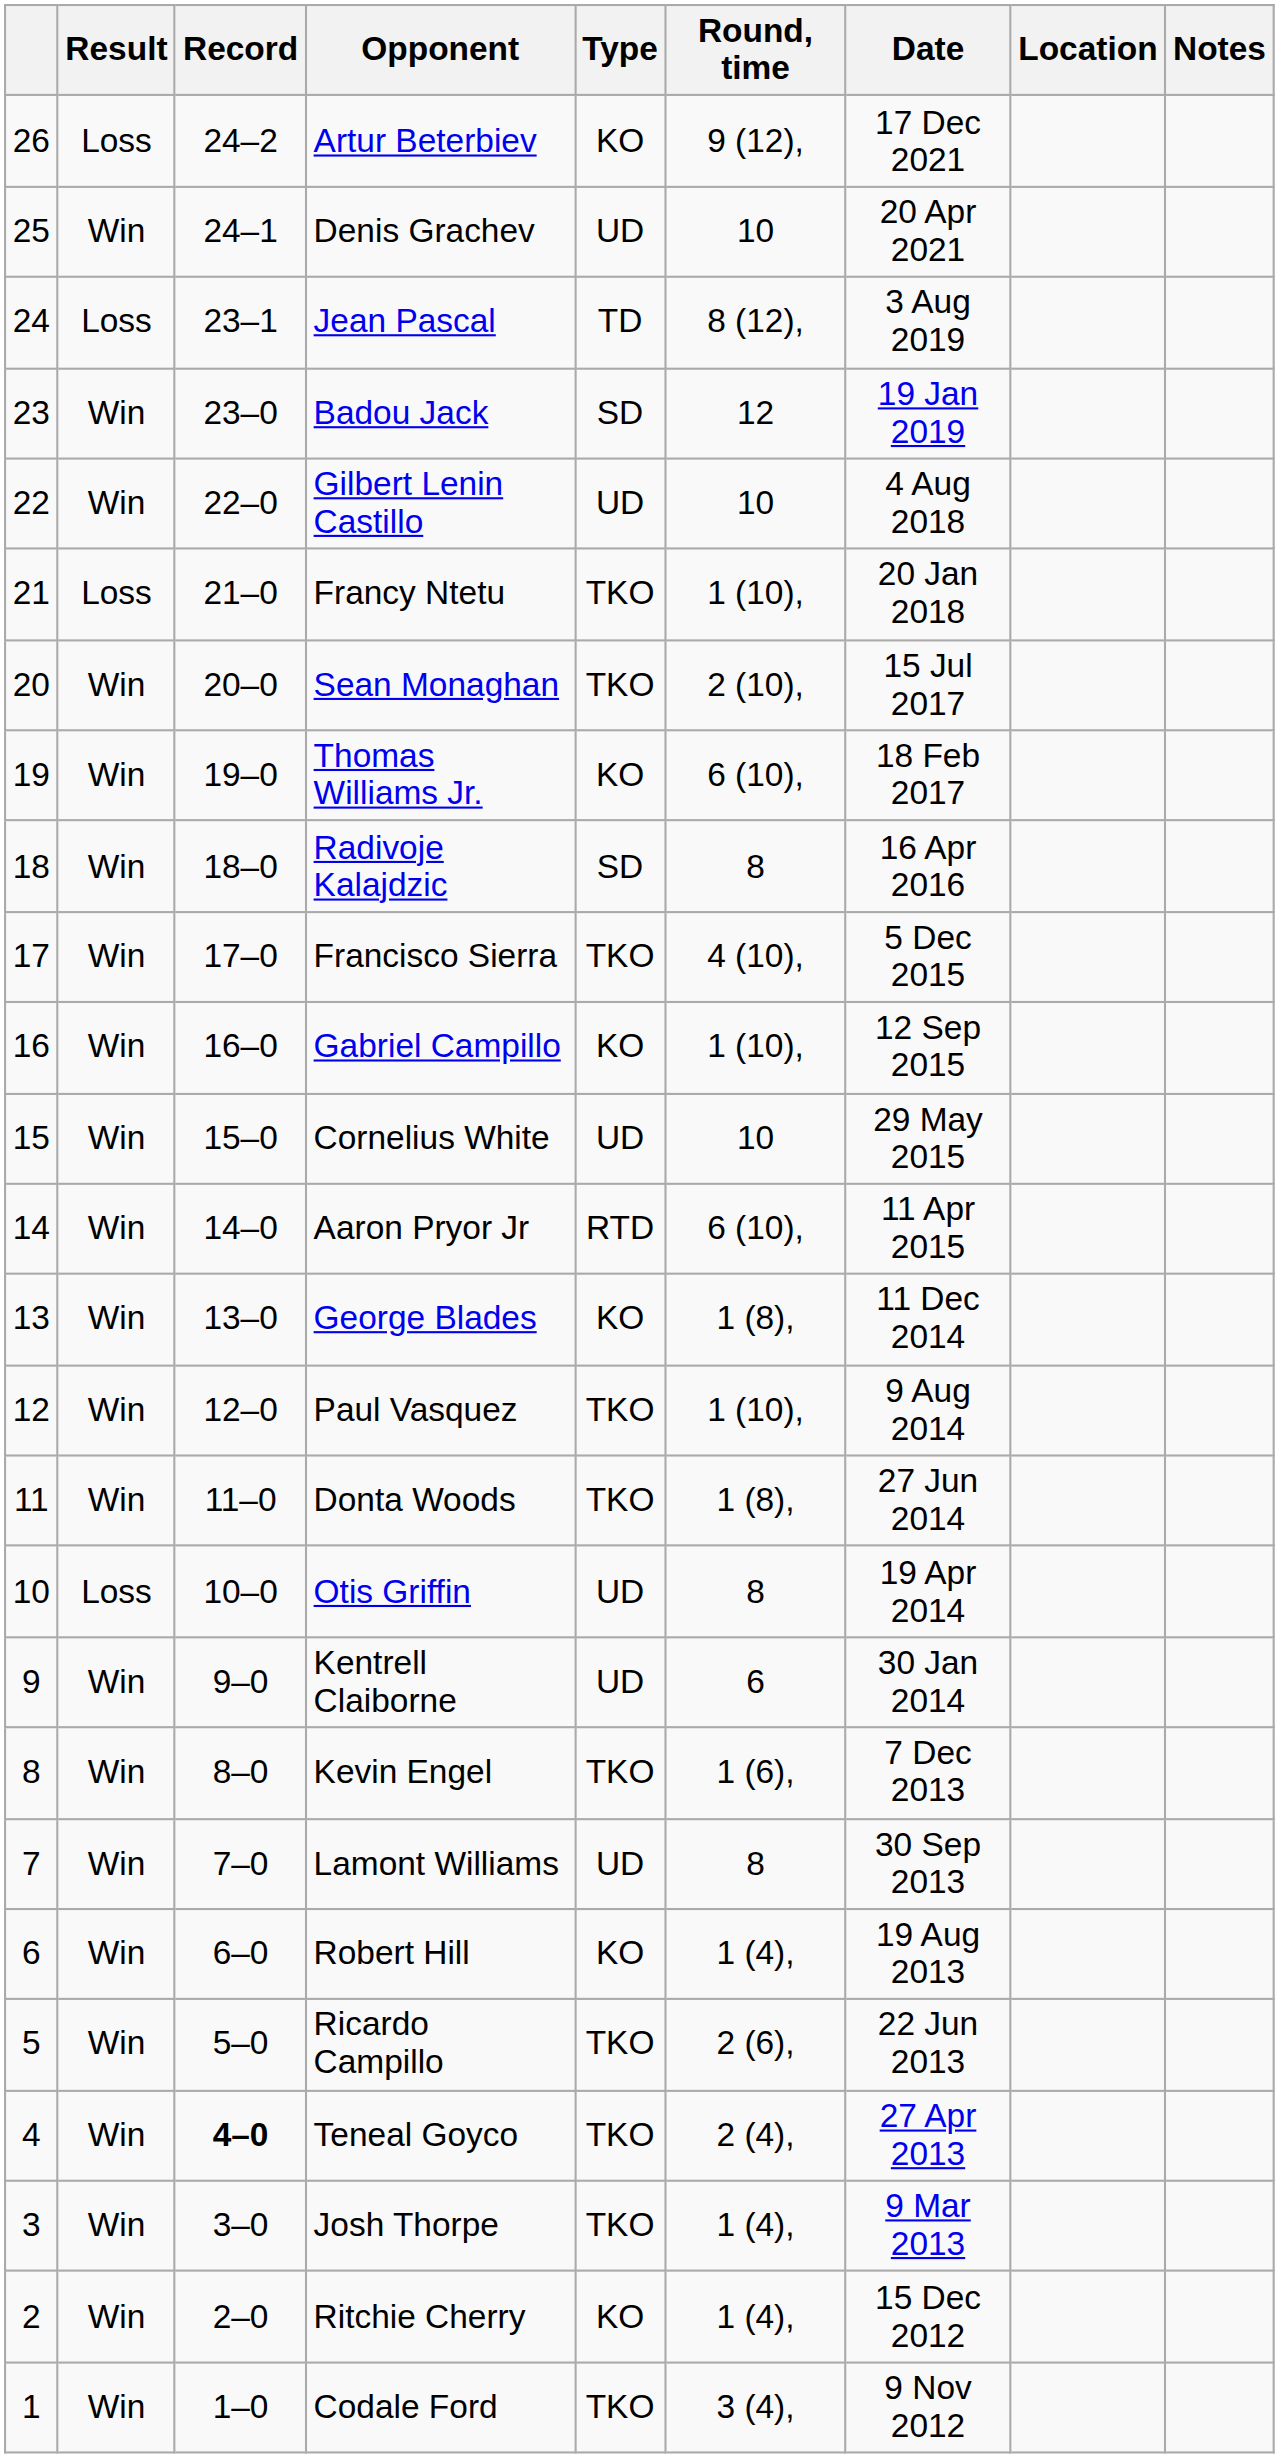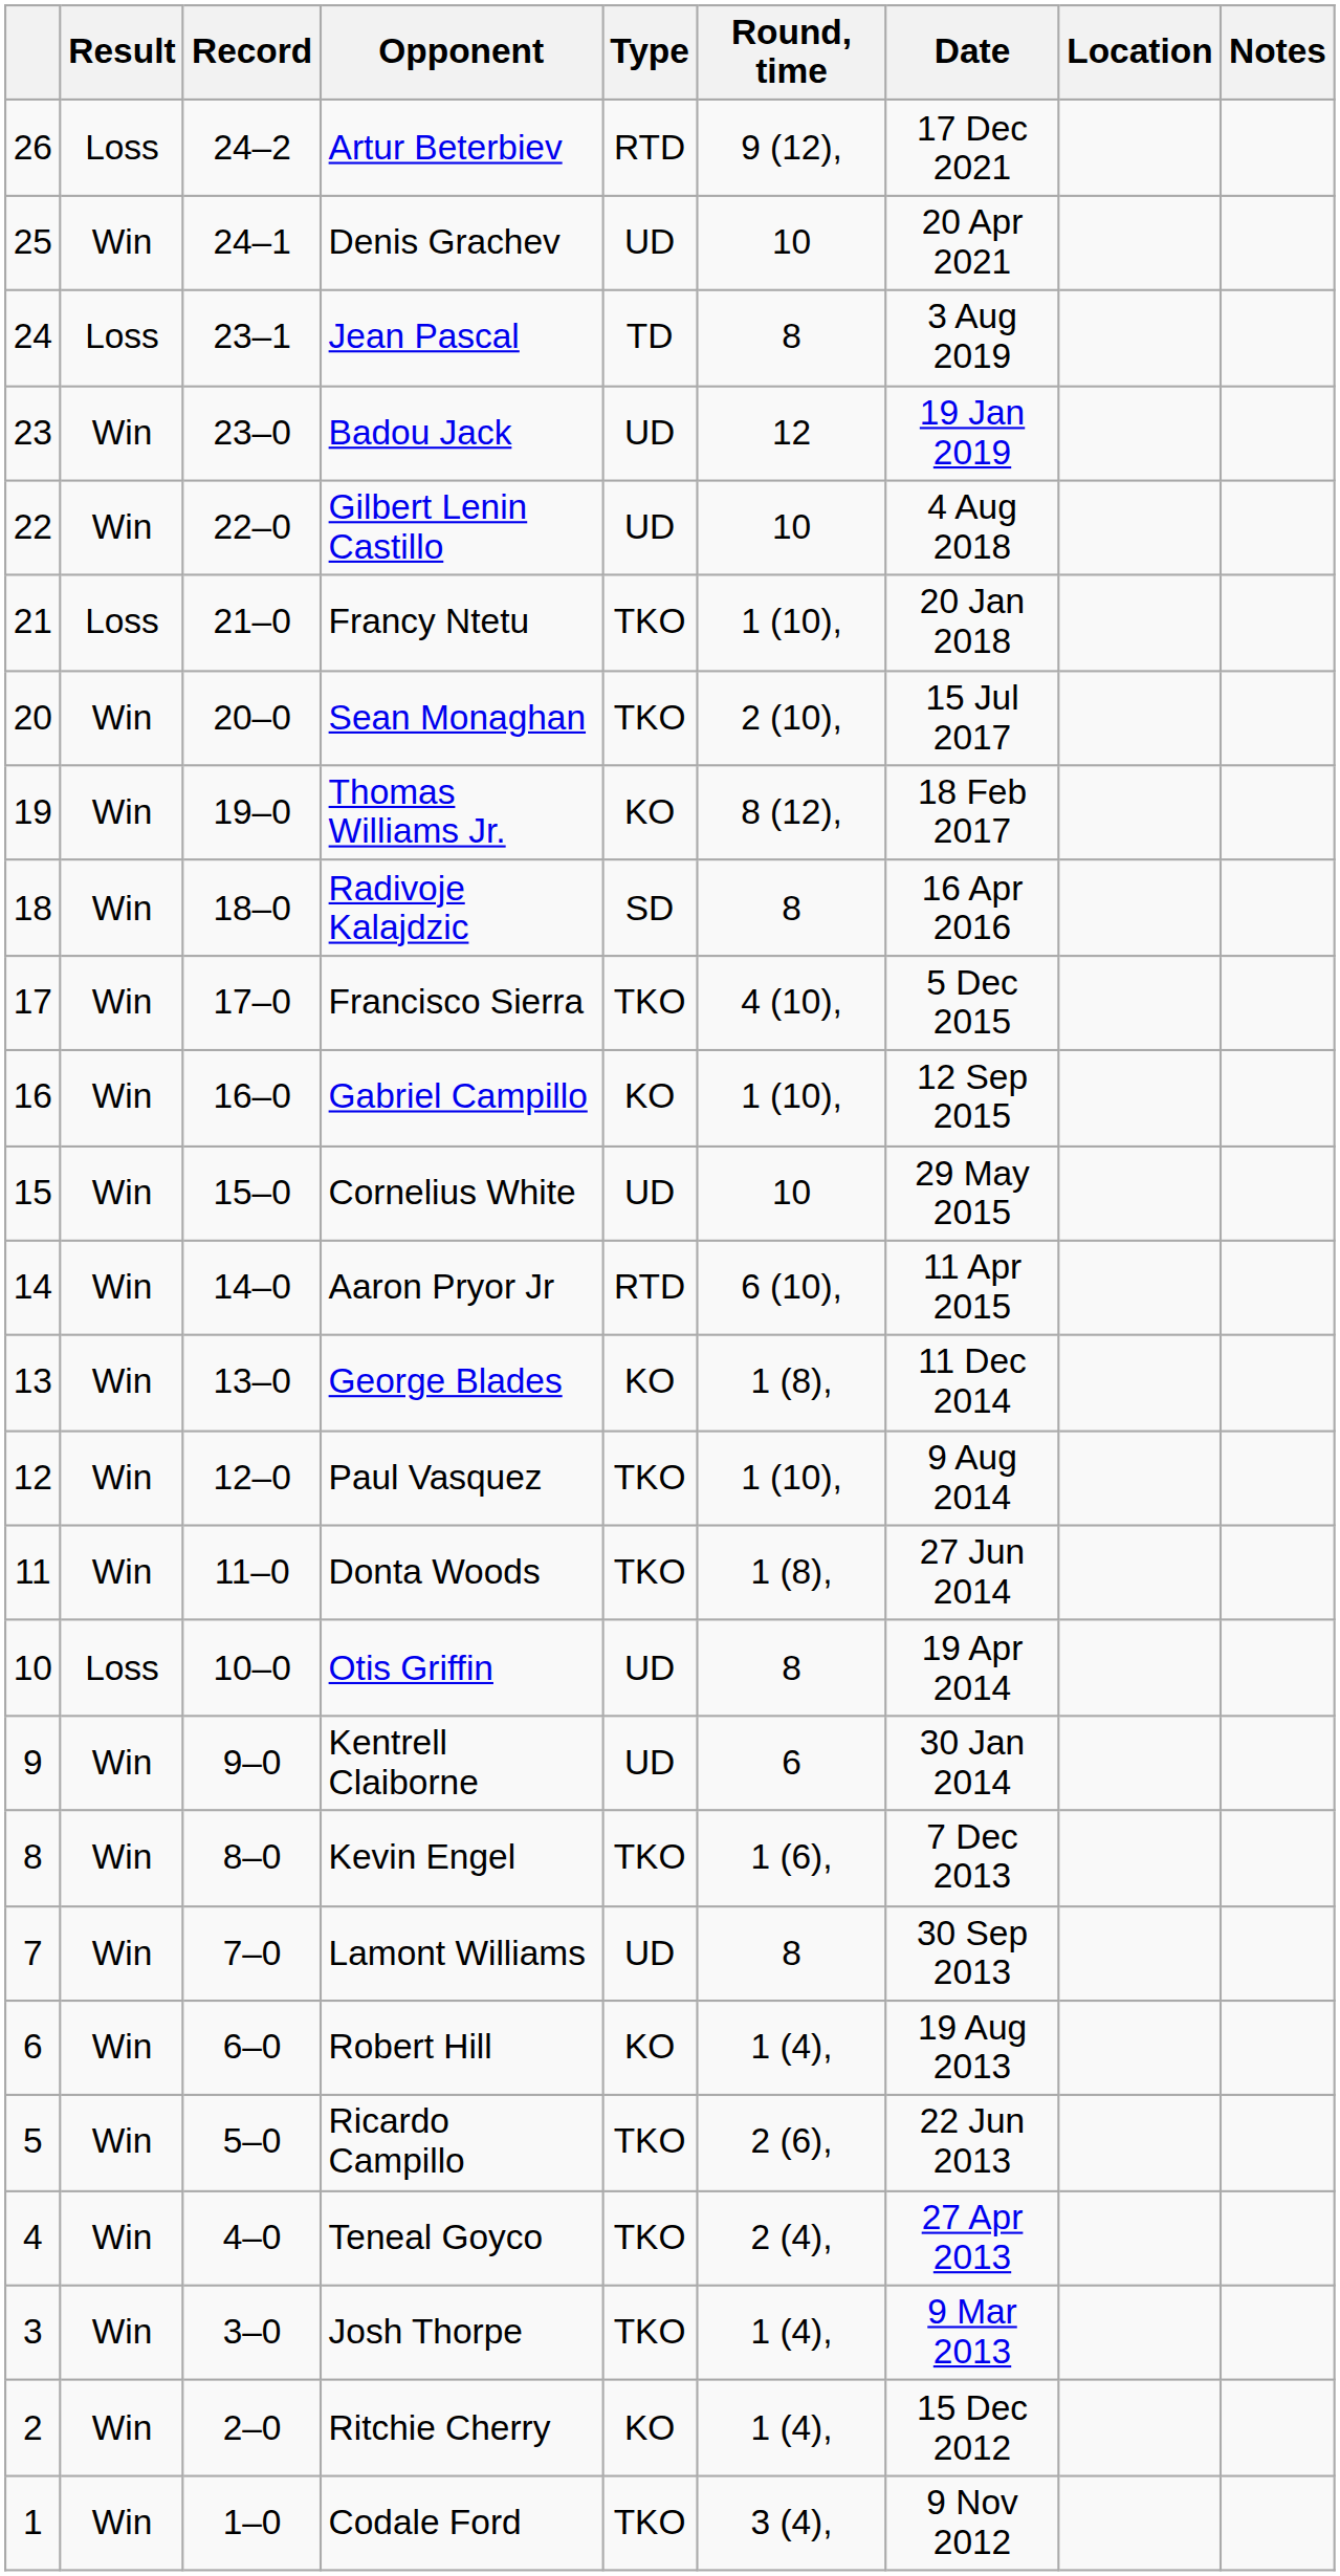Artur Beterbiev | Type: KO -> RTD
Jean Pascal | Round, time: 8 (12), -> 8
Badou Jack | Type: SD -> UD
Thomas Williams Jr. | Round, time: 6 (10), -> 8 (12),
Teneal Goyco | Record: bold -> normal
